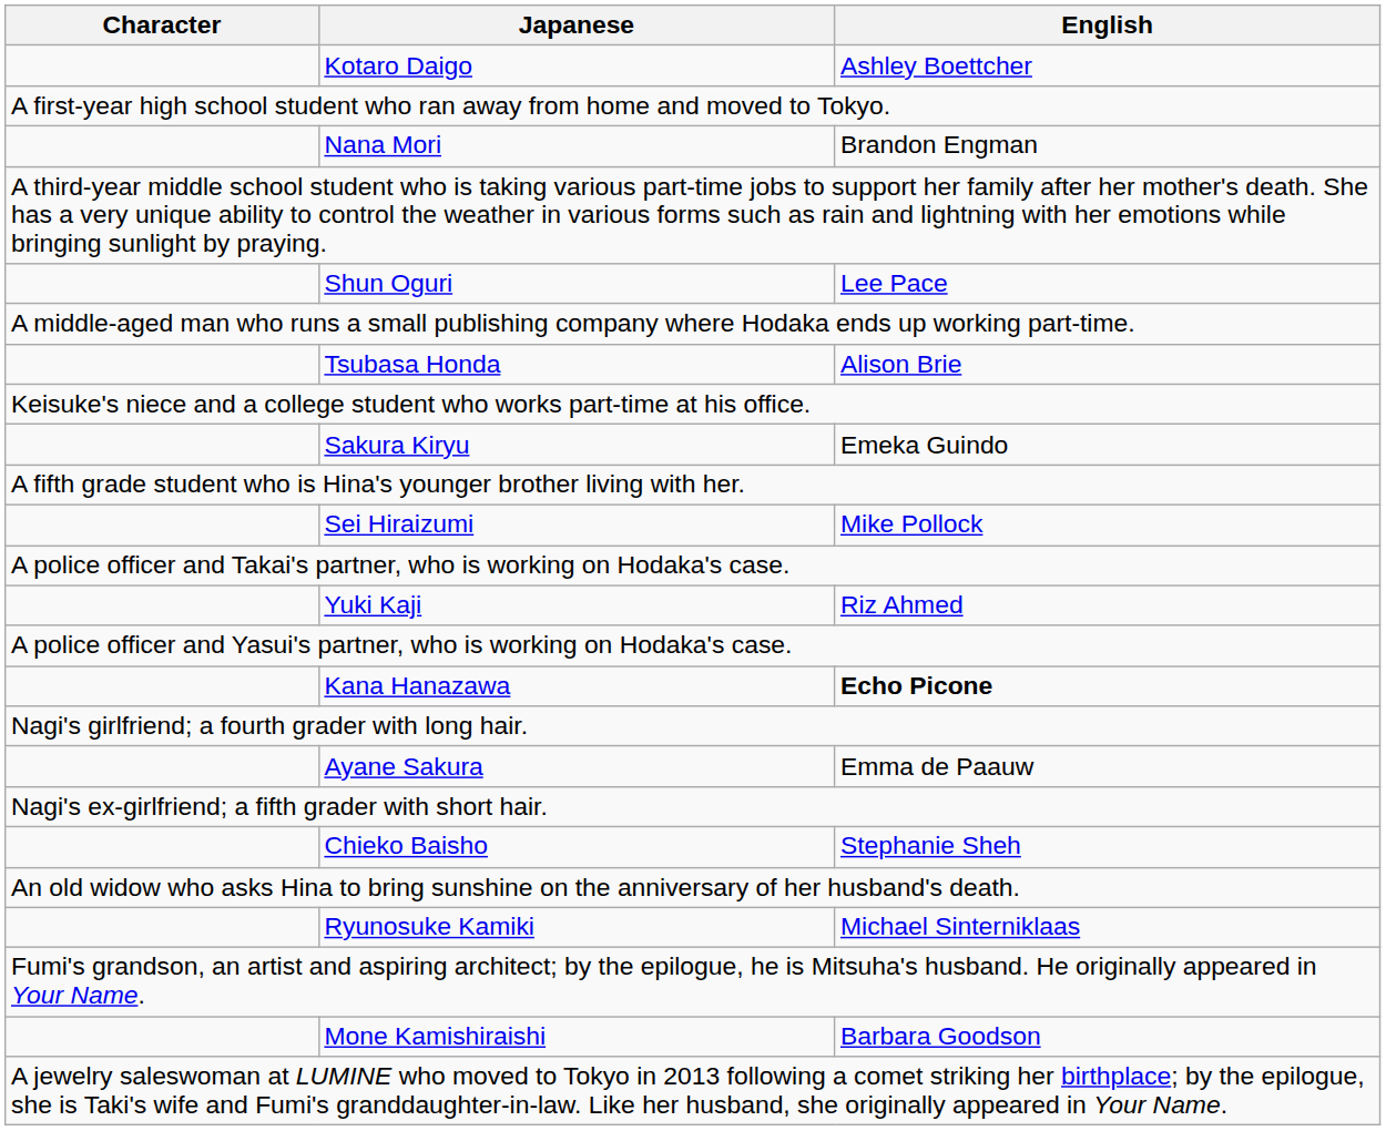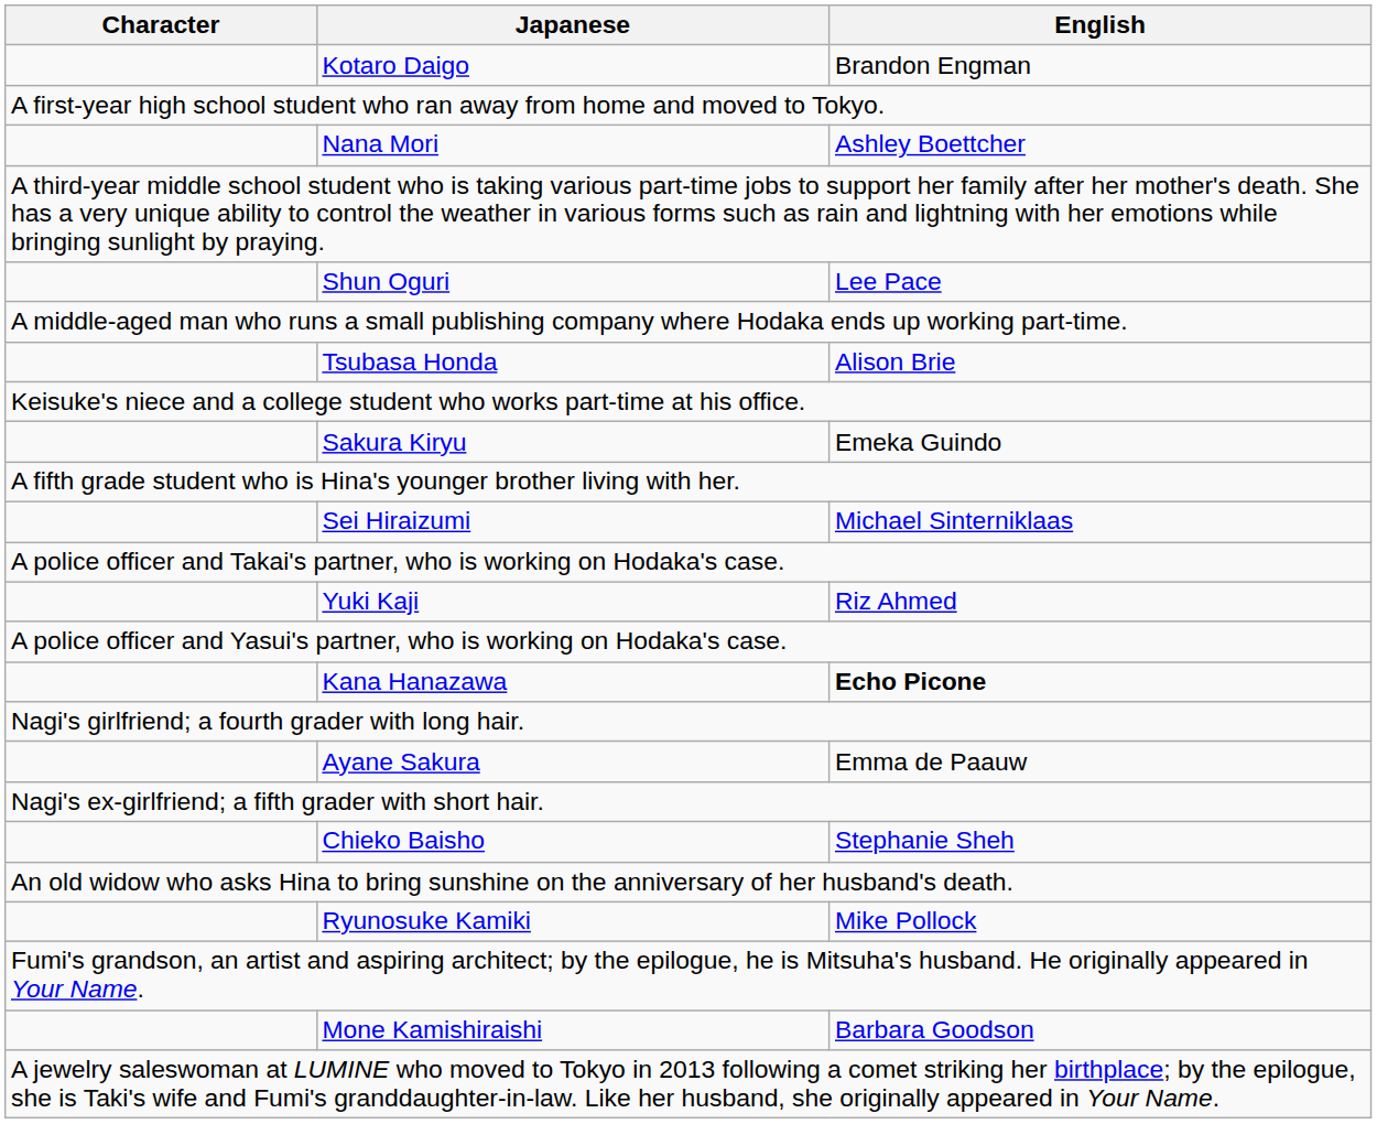Kotaro Daigo | English: Ashley Boettcher -> Brandon Engman
Nana Mori | English: Brandon Engman -> Ashley Boettcher
Sei Hiraizumi | English: Mike Pollock -> Michael Sinterniklaas
Ryunosuke Kamiki | English: Michael Sinterniklaas -> Mike Pollock
